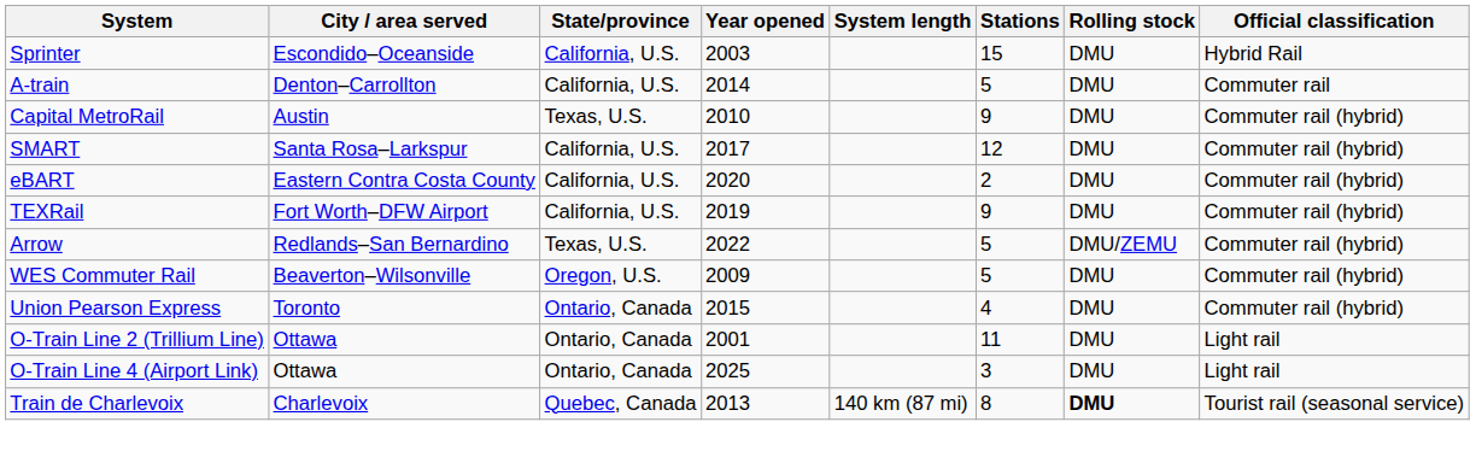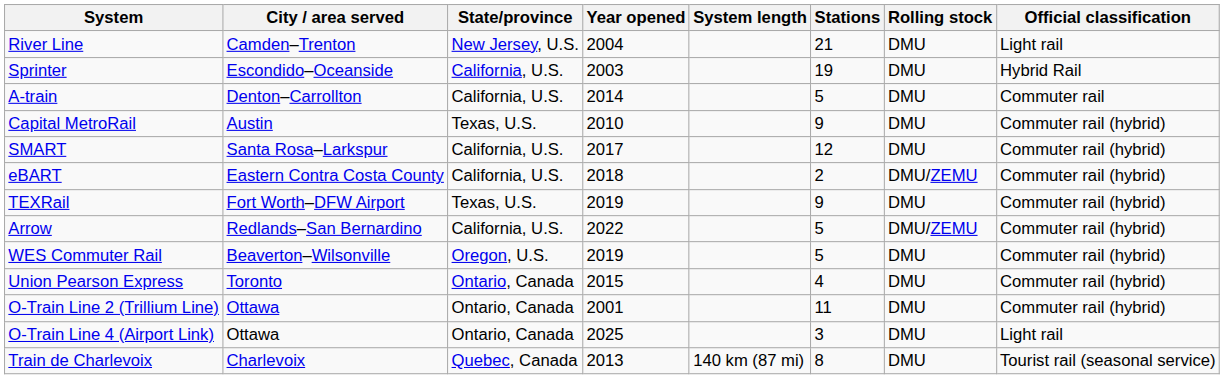+ row: River Line | Camden–Trenton | New Jersey, U.S. | 2004 | 21 | DMU | Light rail
Sprinter | Stations: 15 -> 19
eBART | Year opened: 2020 -> 2018
eBART | Rolling stock: DMU -> DMU/ZEMU
TEXRail | State/province: California, U.S. -> Texas, U.S.
Arrow | State/province: Texas, U.S. -> California, U.S.
WES Commuter Rail | Year opened: 2009 -> 2019
O-Train Line 2 (Trillium Line) | Official classification: Light rail -> Commuter rail (hybrid)
Train de Charlevoix | Rolling stock: bold -> normal
